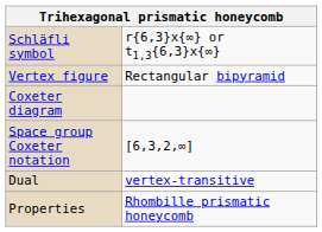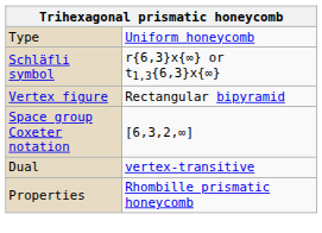+ row: Type | Uniform honeycomb
- row: Coxeter diagram
